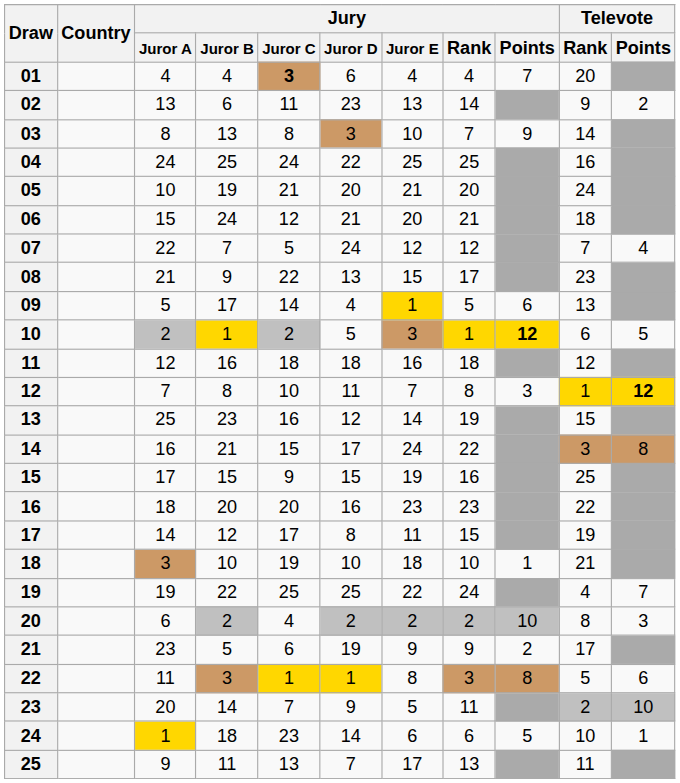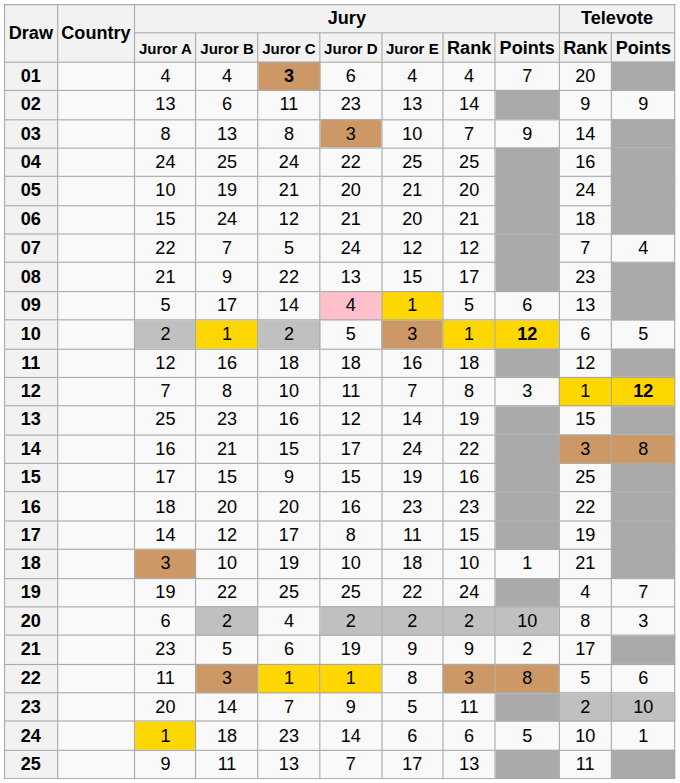02 | Televote / Points: 2 -> 9
09 | Jury / Juror D: no background -> pink background
